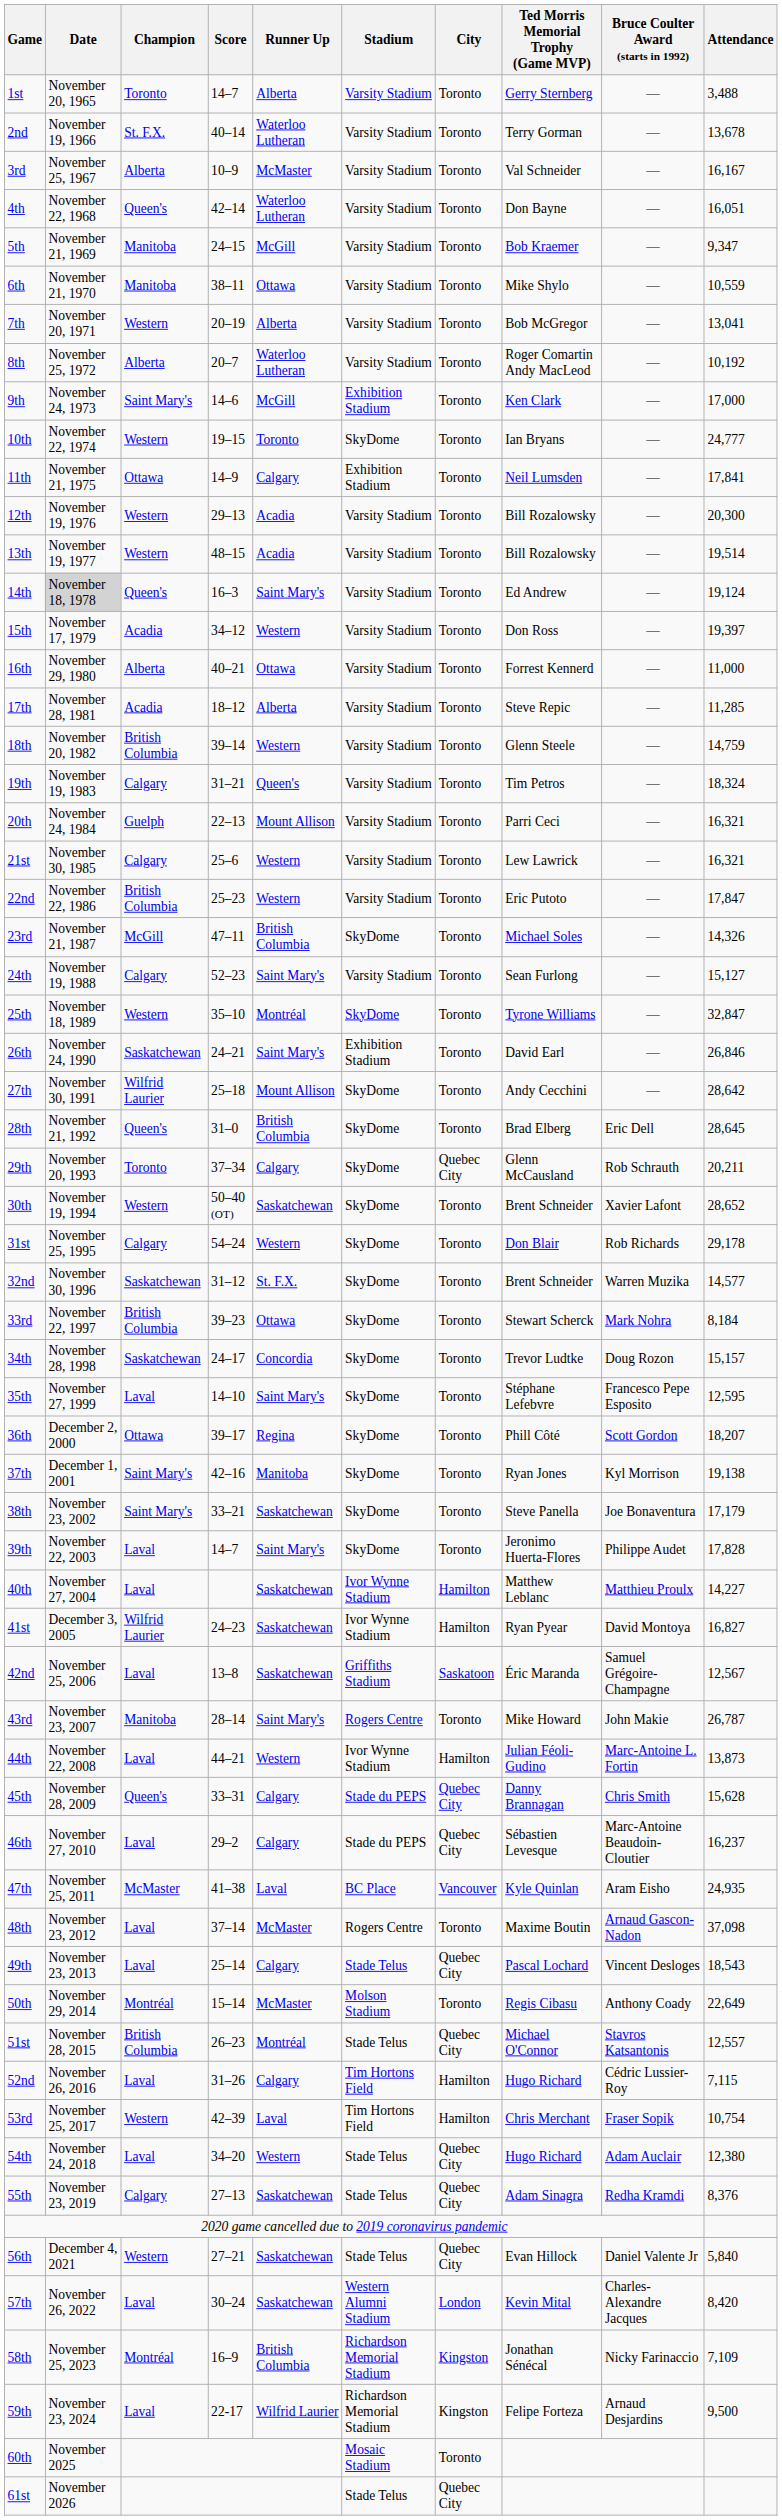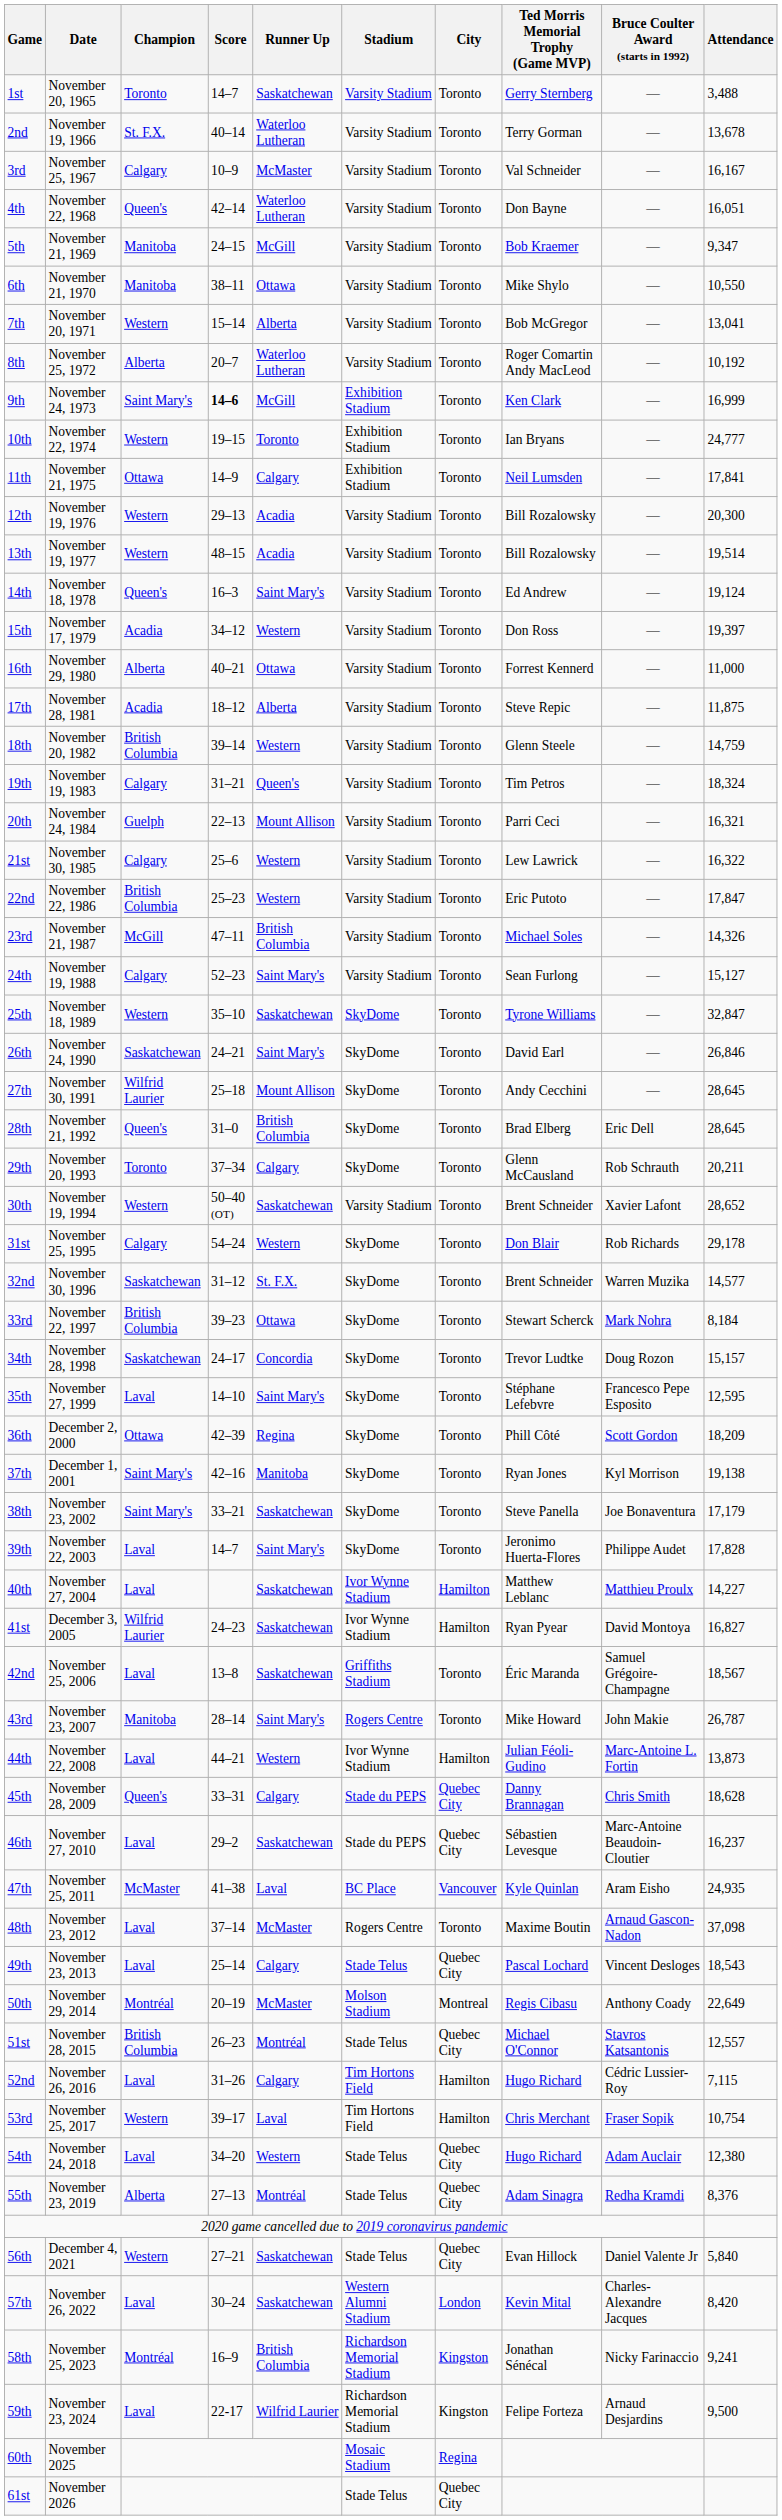1st | Runner Up: Alberta -> Saskatchewan
3rd | Champion: Alberta -> Calgary
6th | Attendance: 10,559 -> 10,550
7th | Score: 20–19 -> 15–14
9th | Score: normal -> bold
9th | Attendance: 17,000 -> 16,999
10th | Stadium: SkyDome -> Exhibition Stadium
14th | Date: lightgrey background -> no background
17th | Attendance: 11,285 -> 11,875
21st | Attendance: 16,321 -> 16,322
23rd | Stadium: SkyDome -> Varsity Stadium
25th | Runner Up: Montréal -> Saskatchewan
26th | Stadium: Exhibition Stadium -> SkyDome
27th | Attendance: 28,642 -> 28,645
29th | City: Quebec City -> Toronto
30th | Stadium: SkyDome -> Varsity Stadium
36th | Score: 39–17 -> 42–39
36th | Attendance: 18,207 -> 18,209
42nd | City: Saskatoon -> Toronto
42nd | Attendance: 12,567 -> 18,567
45th | Attendance: 15,628 -> 18,628
46th | Runner Up: Calgary -> Saskatchewan
50th | Score: 15–14 -> 20–19
50th | City: Toronto -> Montreal
53rd | Score: 42–39 -> 39–17
55th | Champion: Calgary -> Alberta
55th | Runner Up: Saskatchewan -> Montréal
58th | Attendance: 7,109 -> 9,241
60th | City: Toronto -> Regina
